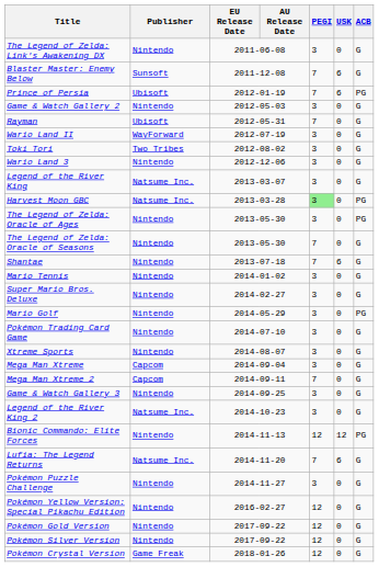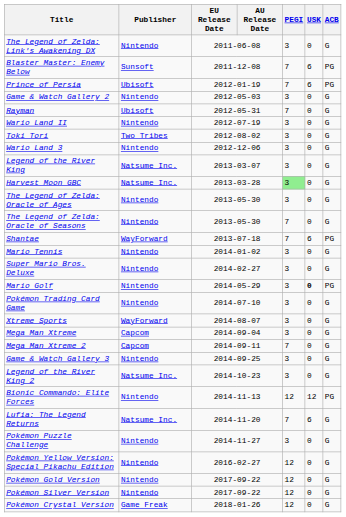Blaster Master: Enemy Below | ACB: G -> PG
Wario Land II | Publisher: WayForward -> Nintendo
Harvest Moon GBC | ACB: PG -> G
The Legend of Zelda: Oracle of Ages | ACB: PG -> G
Shantae | Publisher: Nintendo -> WayForward
Shantae | ACB: G -> PG
Mario Golf | USK: normal -> bold
Xtreme Sports | Publisher: Nintendo -> WayForward
